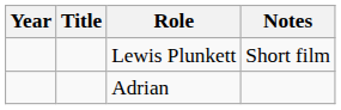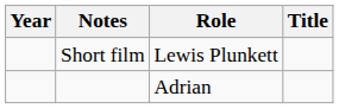columns swapped: Title <-> Notes
